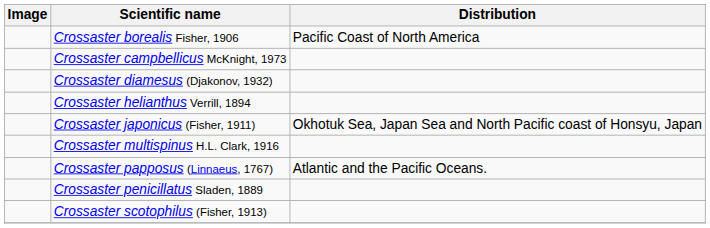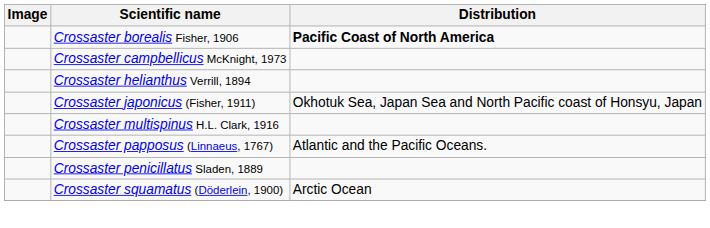Crossaster borealis Fisher, 1906 | Distribution: normal -> bold
- row: Crossaster diamesus (Djakonov, 1932)
- row: Crossaster scotophilus (Fisher, 1913)
+ row: Crossaster squamatus (Döderlein, 1900) | Arctic Ocean
